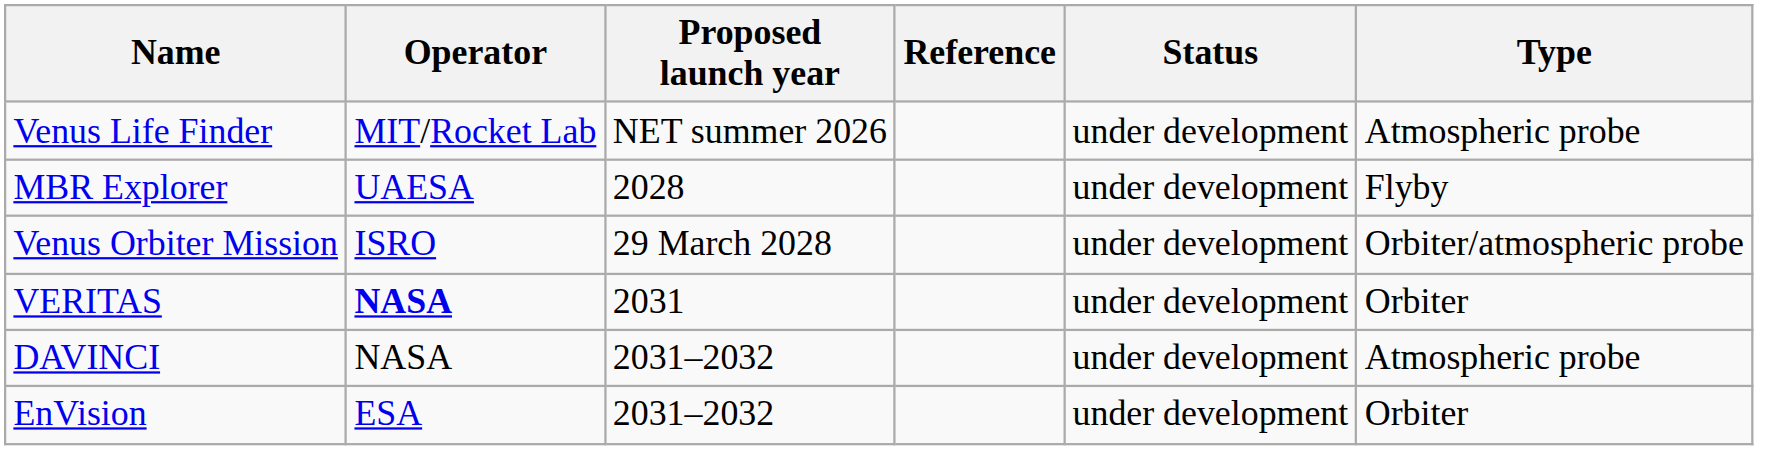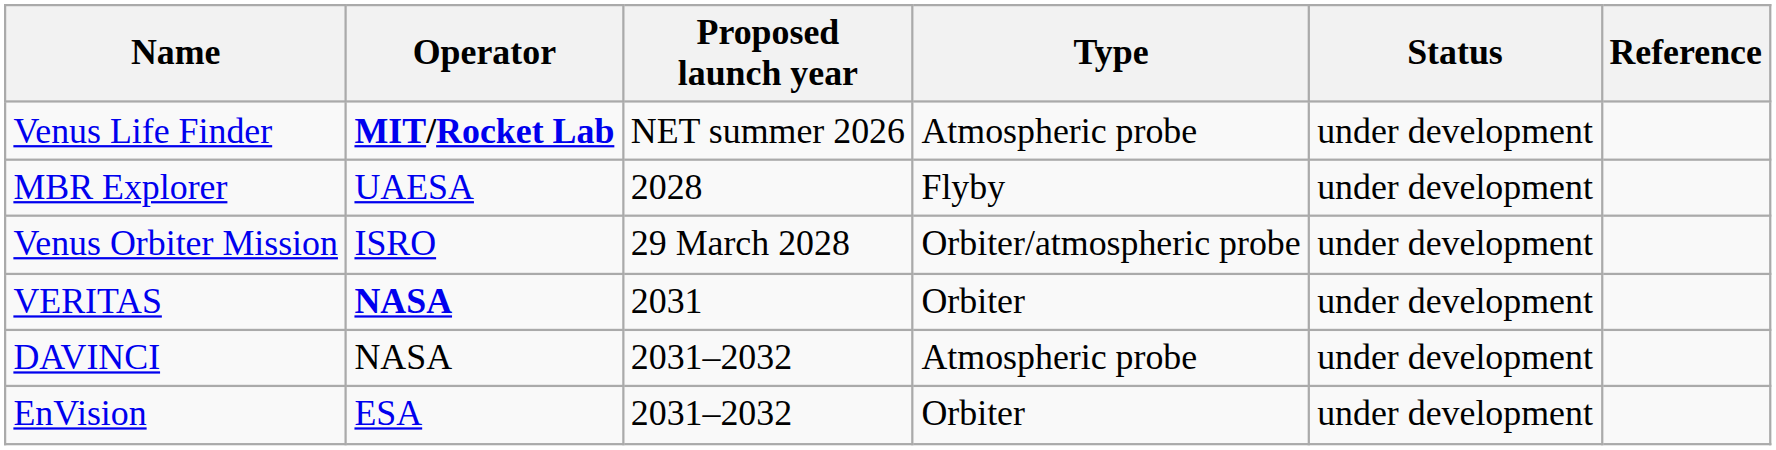columns swapped: Type <-> Reference
Venus Life Finder | Operator: normal -> bold
